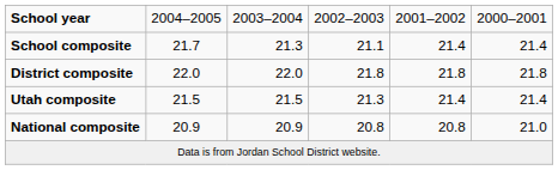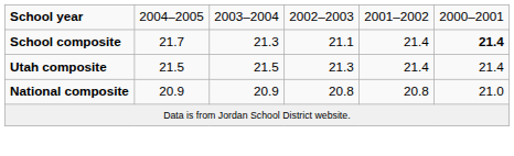School composite | column 6: normal -> bold
- row: District composite | 22.0 | 22.0 | 21.8 | 21.8 | 21.8
